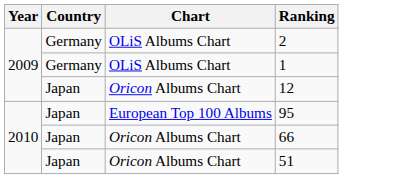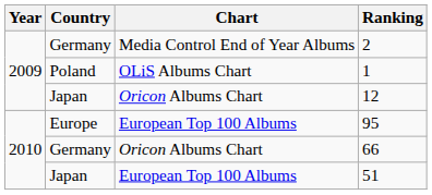2 | Chart: OLiS Albums Chart -> Media Control End of Year Albums
1 | Country: Germany -> Poland
95 | Country: Japan -> Europe
66 | Country: Japan -> Germany
51 | Chart: Oricon Albums Chart -> European Top 100 Albums
